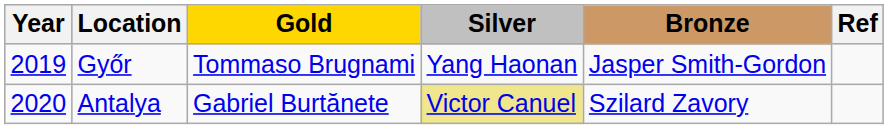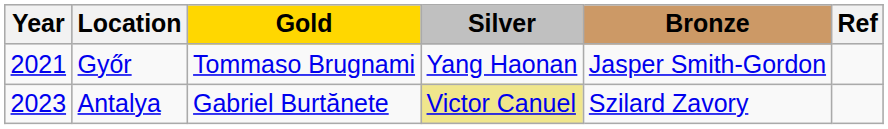Győr | Year: 2019 -> 2021
Antalya | Year: 2020 -> 2023
